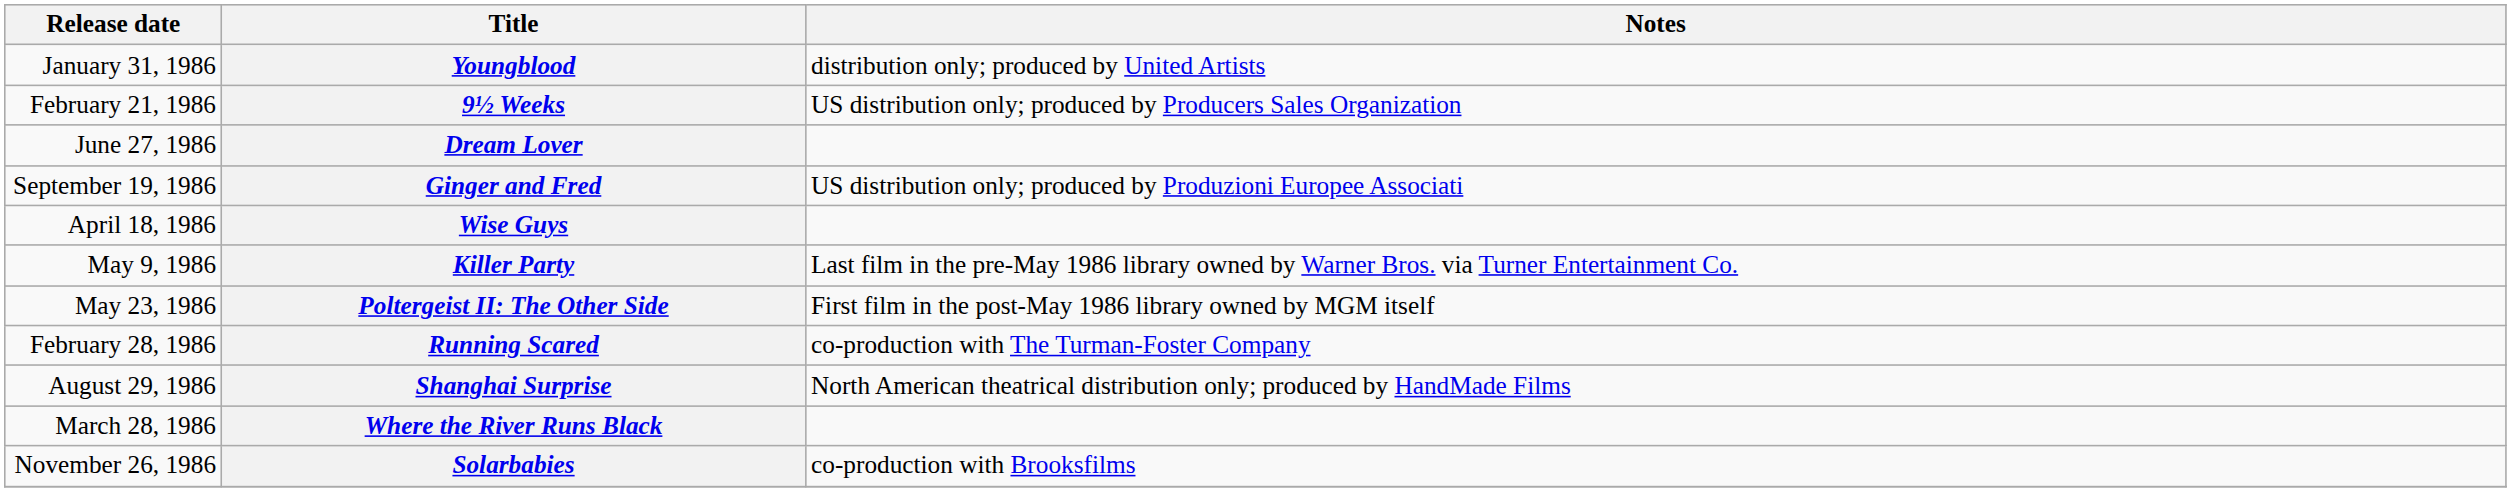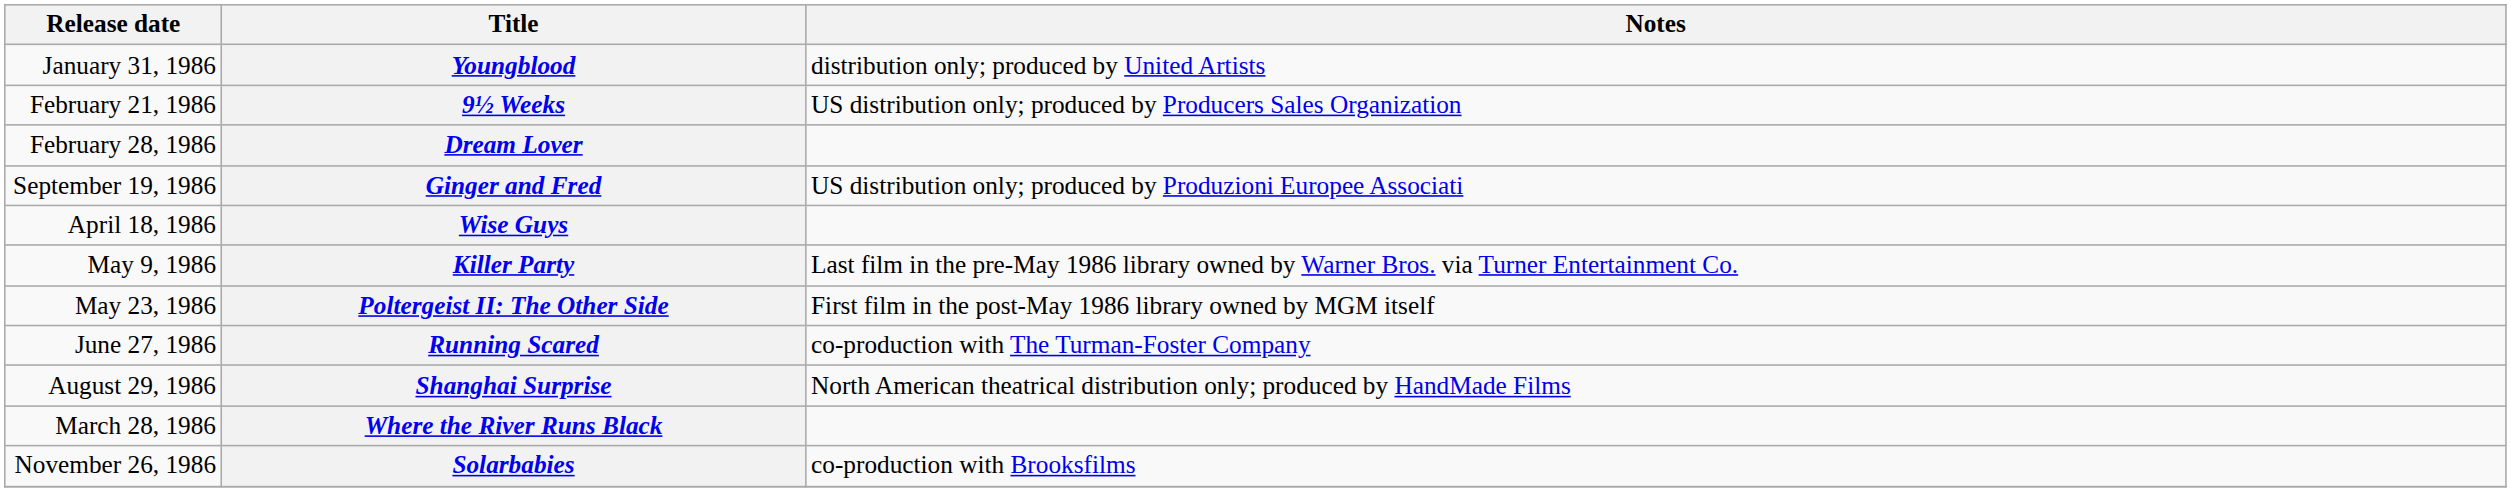Dream Lover | Release date: June 27, 1986 -> February 28, 1986
Running Scared | Release date: February 28, 1986 -> June 27, 1986
